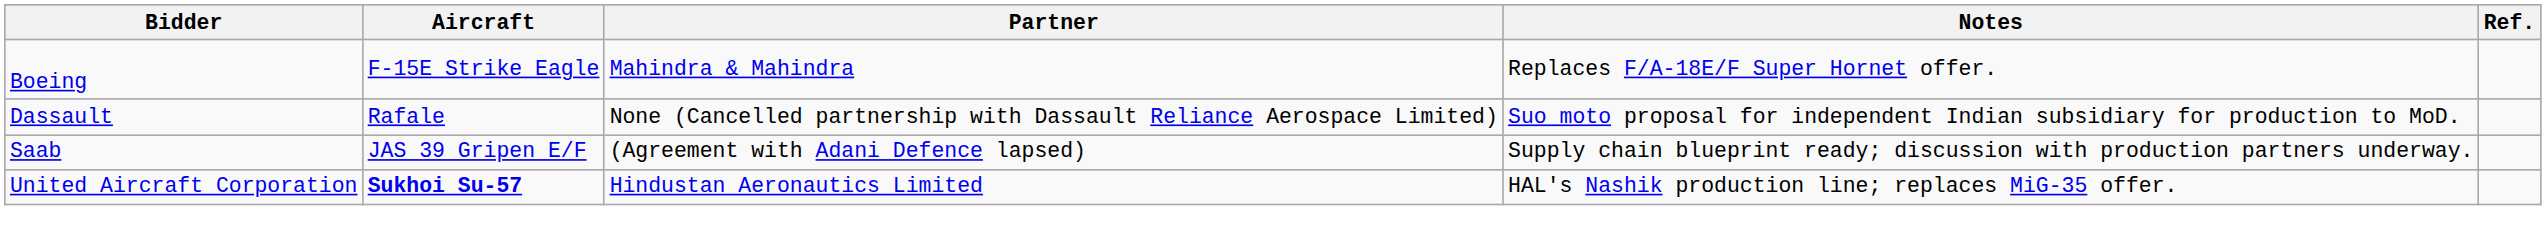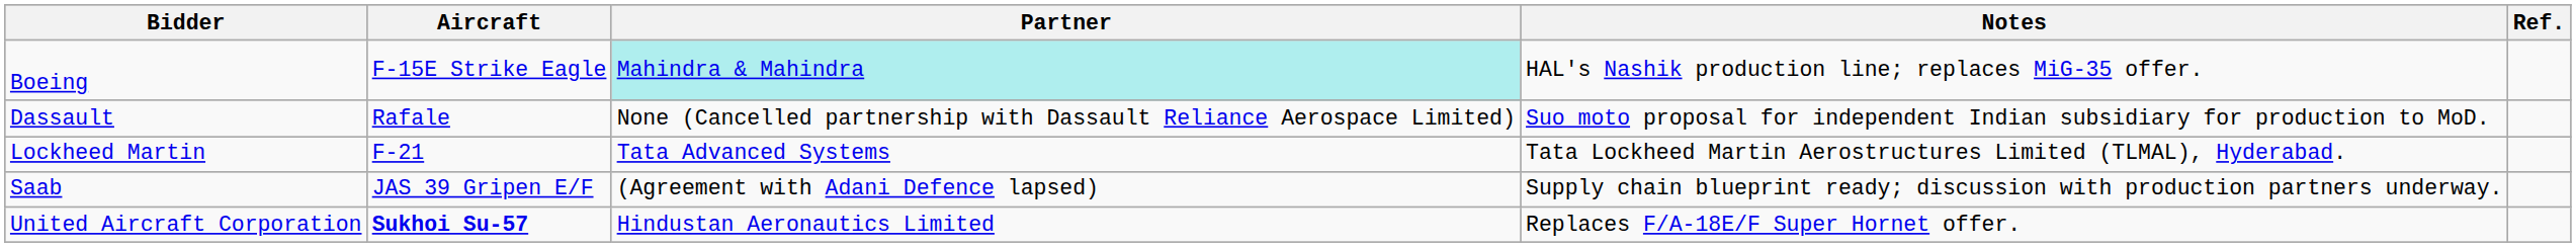Boeing | Partner: no background -> paleturquoise background
Boeing | Notes: Replaces F/A-18E/F Super Hornet offer. -> HAL's Nashik production line; replaces MiG-35 offer.
+ row: Lockheed Martin | F-21 | Tata Advanced Systems | Tata Lockheed Martin Aerostructures Limited (TLMAL), Hyderabad.
United Aircraft Corporation | Notes: HAL's Nashik production line; replaces MiG-35 offer. -> Replaces F/A-18E/F Super Hornet offer.
